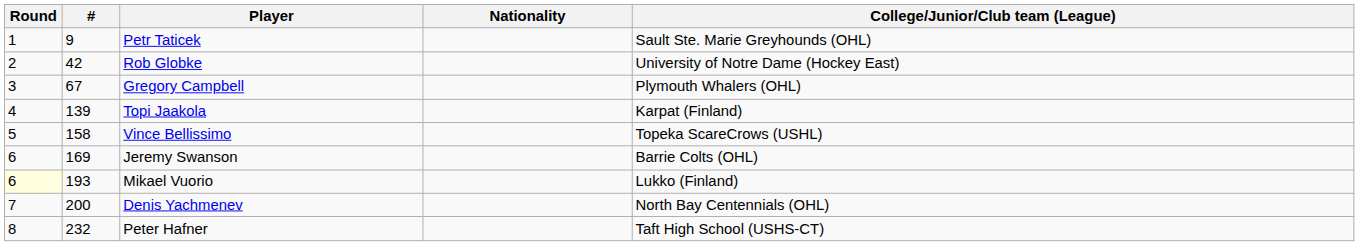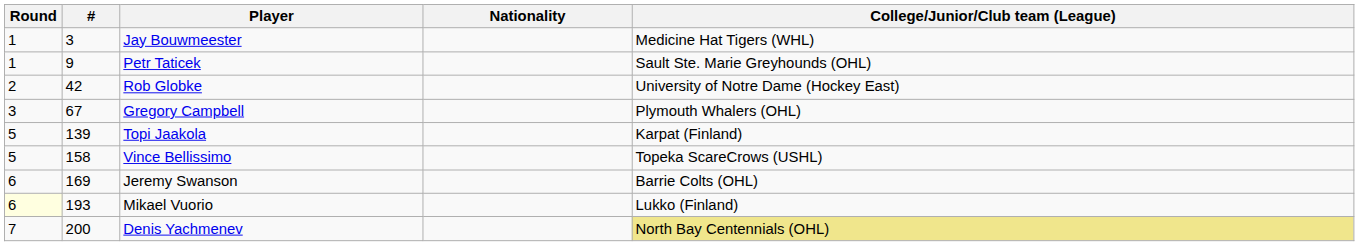+ row: 1 | 3 | Jay Bouwmeester | Medicine Hat Tigers (WHL)
Topi Jaakola | Round: 4 -> 5
Denis Yachmenev | College/Junior/Club team (League): no background -> khaki background
- row: 8 | 232 | Peter Hafner | Taft High School (USHS-CT)
